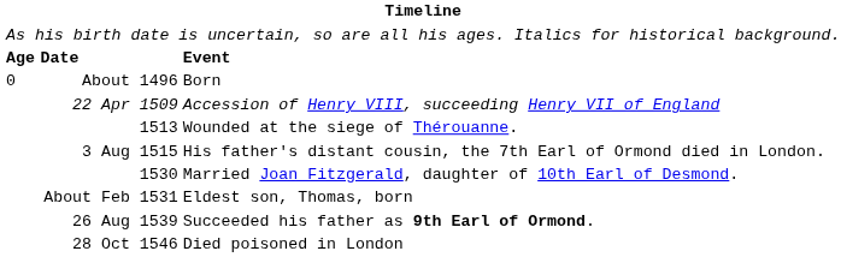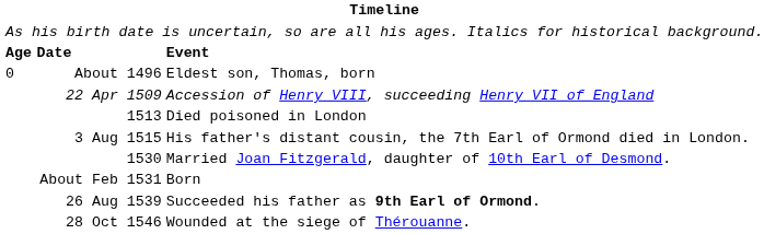About 1496 | column 3: Born -> Eldest son, Thomas, born
1513 | column 3: Wounded at the siege of Thérouanne. -> Died poisoned in London
About Feb 1531 | column 3: Eldest son, Thomas, born -> Born
28 Oct 1546 | column 3: Died poisoned in London -> Wounded at the siege of Thérouanne.
